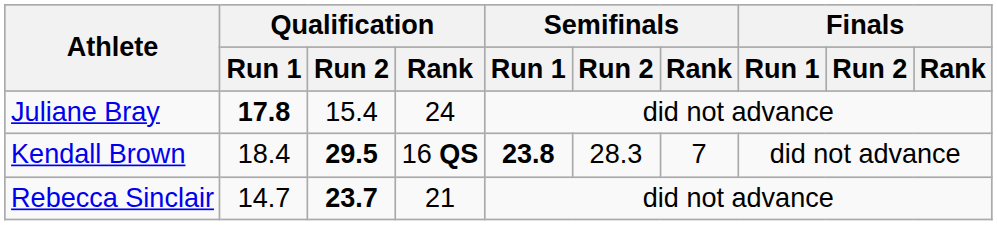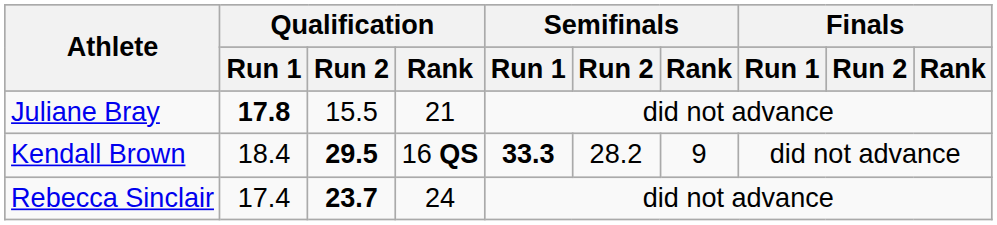Juliane Bray | Qualification / Run 2: 15.4 -> 15.5
Juliane Bray | Qualification / Rank: 24 -> 21
Kendall Brown | Semifinals / Run 1: 23.8 -> 33.3
Kendall Brown | Semifinals / Run 2: 28.3 -> 28.2
Kendall Brown | Semifinals / Rank: 7 -> 9
Rebecca Sinclair | Qualification / Run 1: 14.7 -> 17.4
Rebecca Sinclair | Qualification / Rank: 21 -> 24
